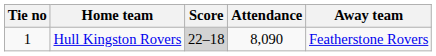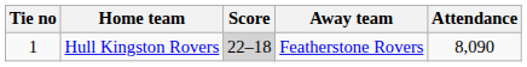columns swapped: Away team <-> Attendance
